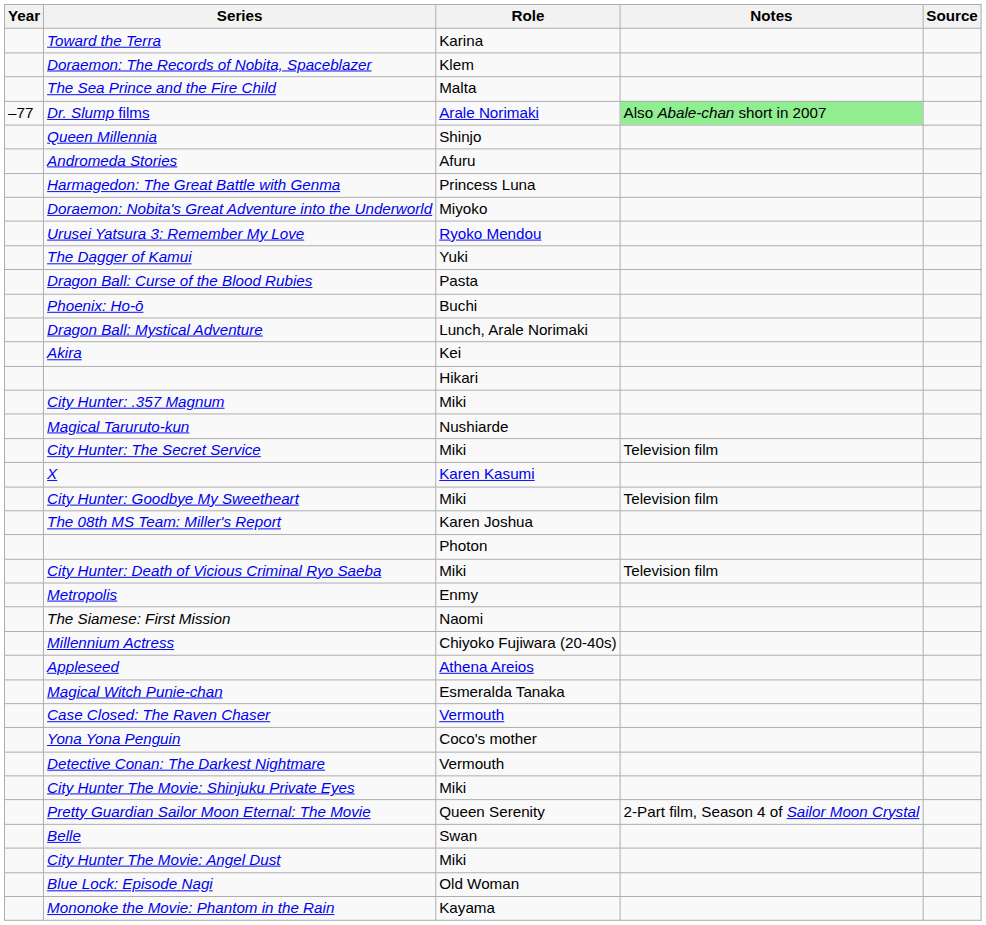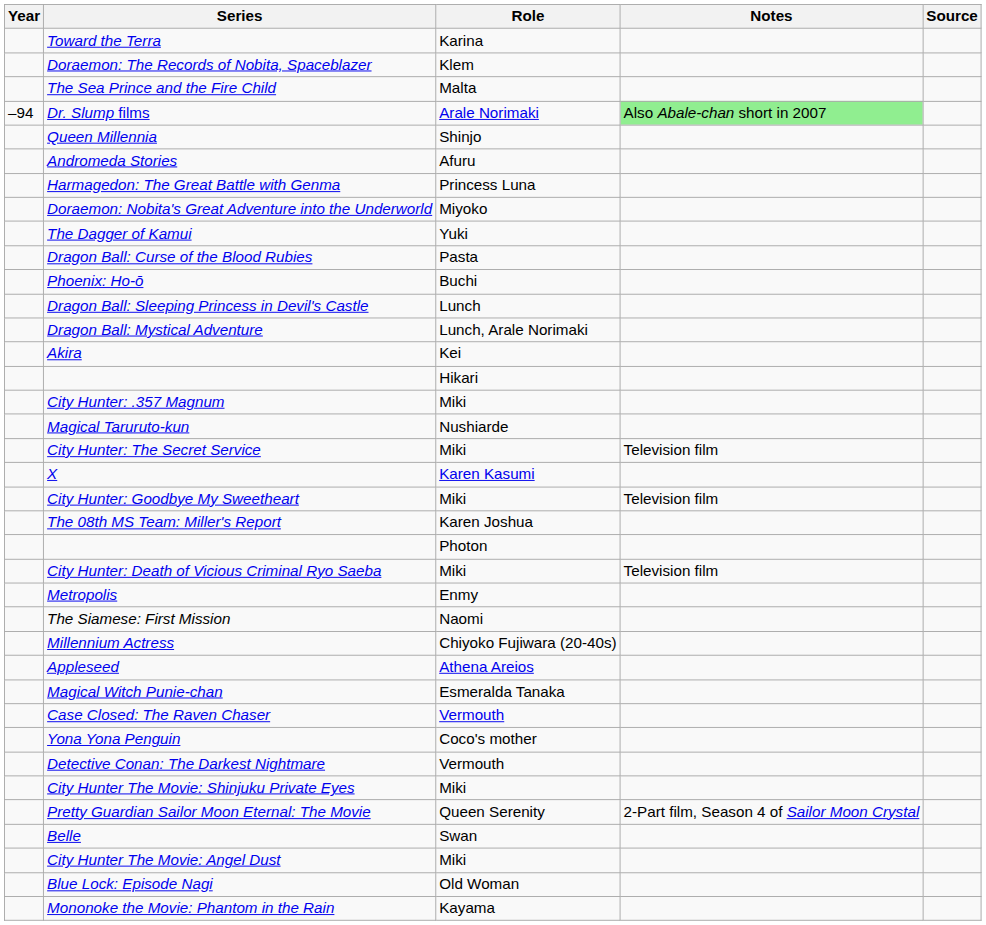Dr. Slump films | Year: –77 -> –94
- row: Urusei Yatsura 3: Remember My Love | Ryoko Mendou
+ row: Dragon Ball: Sleeping Princess in Devil's Castle | Lunch
